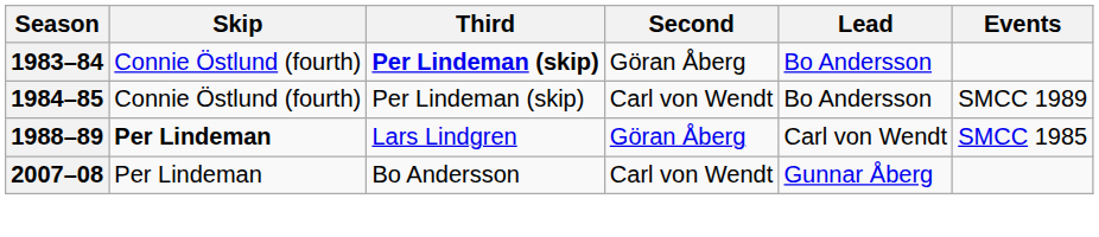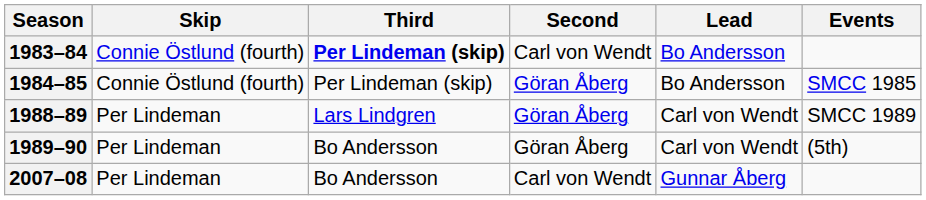1983–84 | Second: Göran Åberg -> Carl von Wendt
1984–85 | Second: Carl von Wendt -> Göran Åberg
1984–85 | Events: SMCC 1989 -> SMCC 1985
1988–89 | Skip: bold -> normal
1988–89 | Events: SMCC 1985 -> SMCC 1989
+ row: 1989–90 | Per Lindeman | Bo Andersson | Göran Åberg | Carl von Wendt | (5th)
